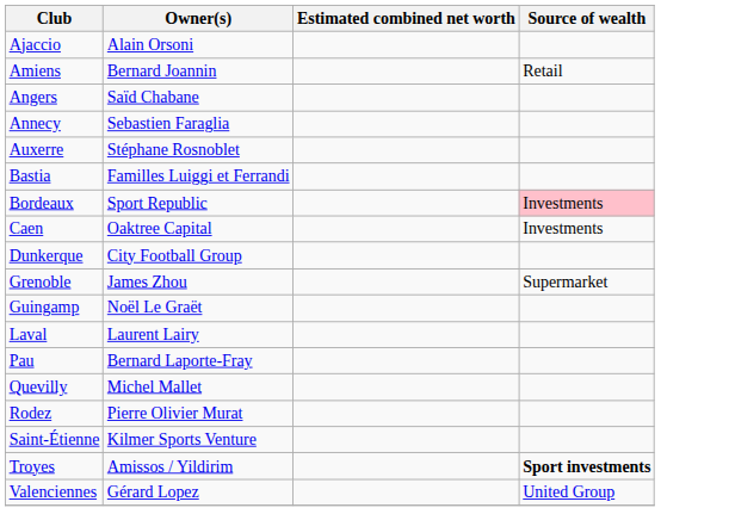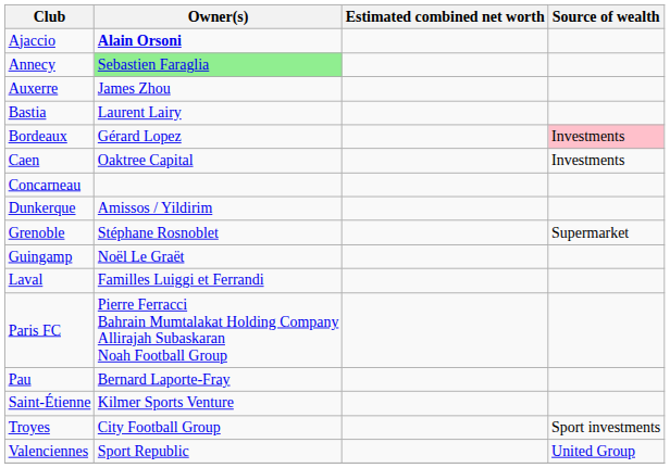Ajaccio | Owner(s): normal -> bold
- row: Amiens | Bernard Joannin | Retail
- row: Angers | Saïd Chabane
Annecy | Owner(s): no background -> lightgreen background
Auxerre | Owner(s): Stéphane Rosnoblet -> James Zhou
Bastia | Owner(s): Familles Luiggi et Ferrandi -> Laurent Lairy
Bordeaux | Owner(s): Sport Republic -> Gérard Lopez
+ row: Concarneau
Dunkerque | Owner(s): City Football Group -> Amissos / Yildirim
Grenoble | Owner(s): James Zhou -> Stéphane Rosnoblet
Laval | Owner(s): Laurent Lairy -> Familles Luiggi et Ferrandi
+ row: Paris FC | Pierre Ferracci Bahrain Mumtalakat Holding Company Allirajah Subaskaran Noah Football Group
- row: Quevilly | Michel Mallet
- row: Rodez | Pierre Olivier Murat
Troyes | Owner(s): Amissos / Yildirim -> City Football Group
Troyes | Source of wealth: bold -> normal
Valenciennes | Owner(s): Gérard Lopez -> Sport Republic
